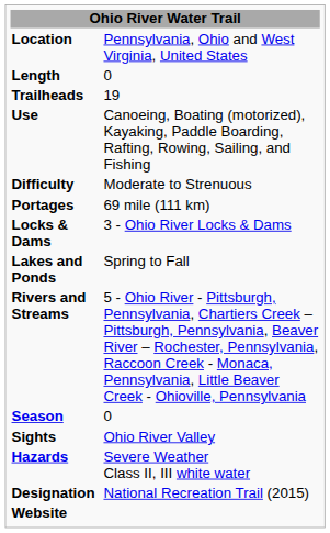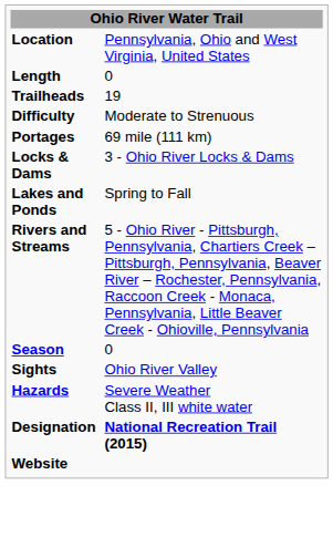- row: Use | Canoeing, Boating (motorized), Kayaking, Paddle Boarding, Rafting, Rowing, Sailing, and Fishing
Designation | column 2: normal -> bold
